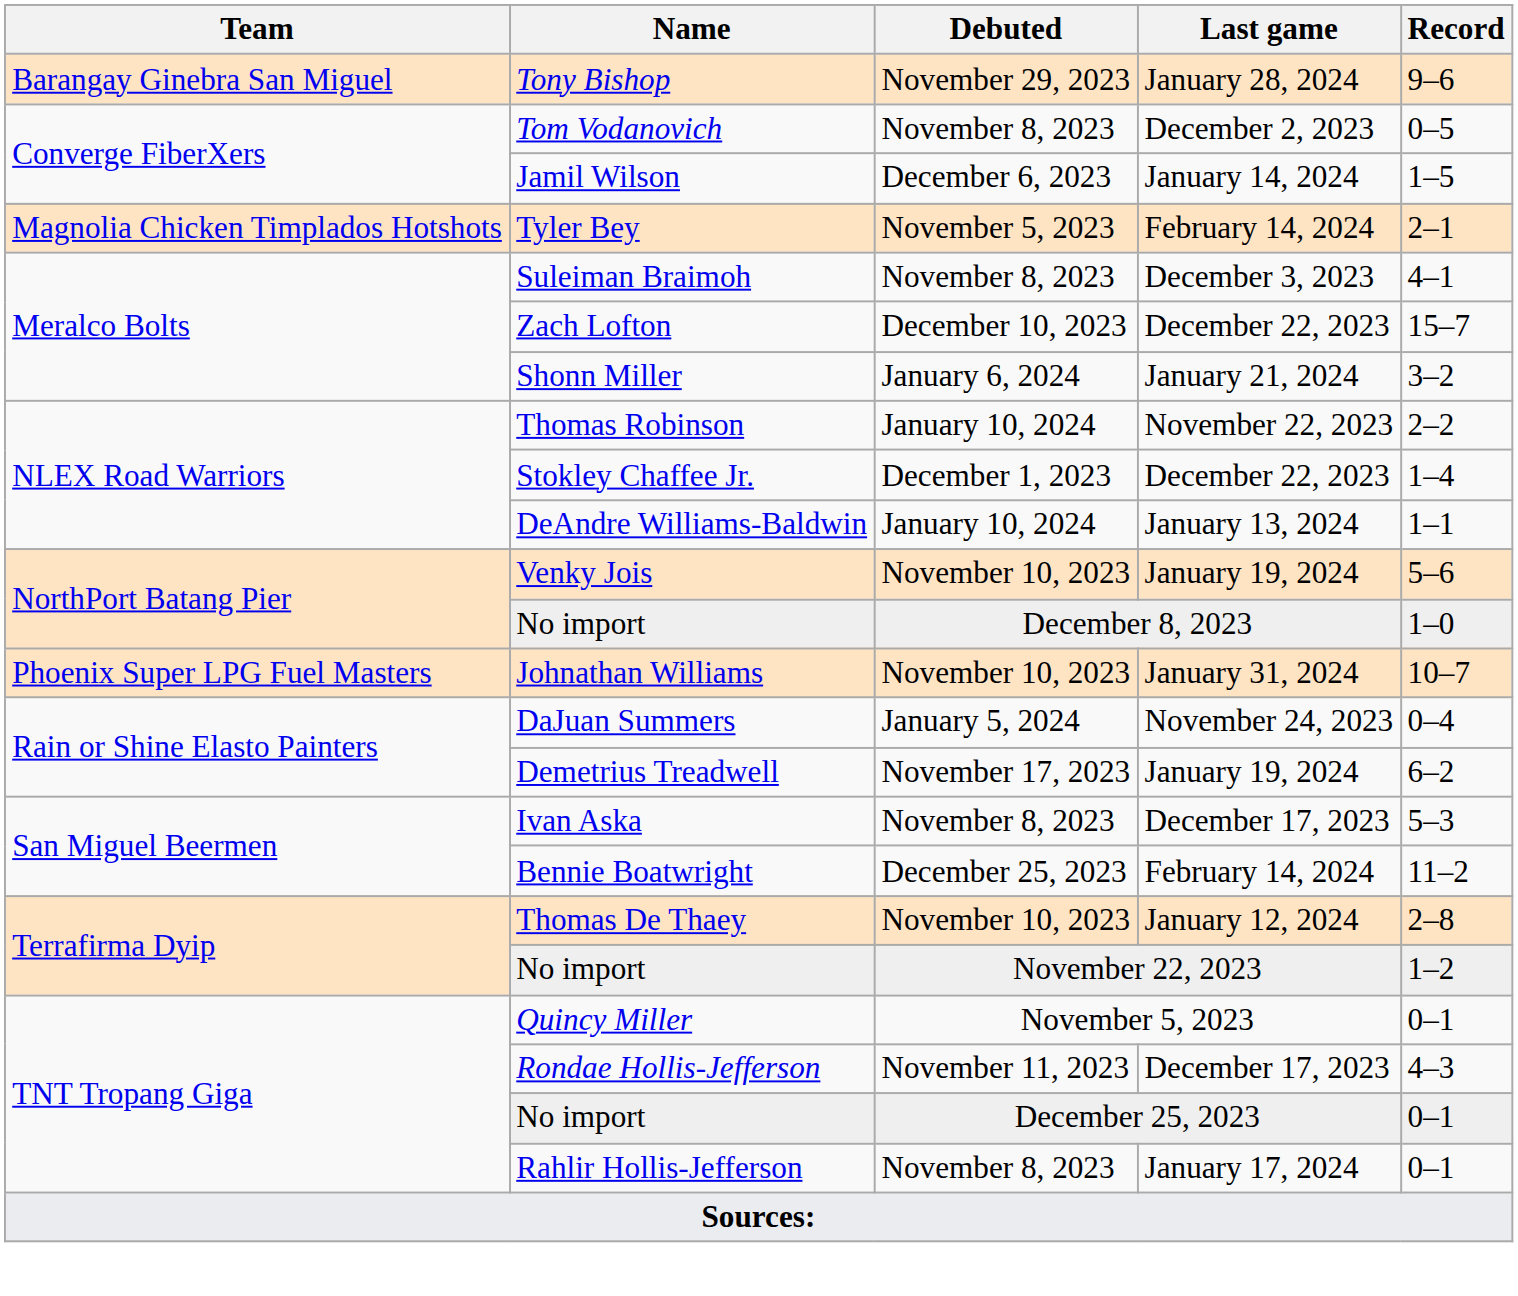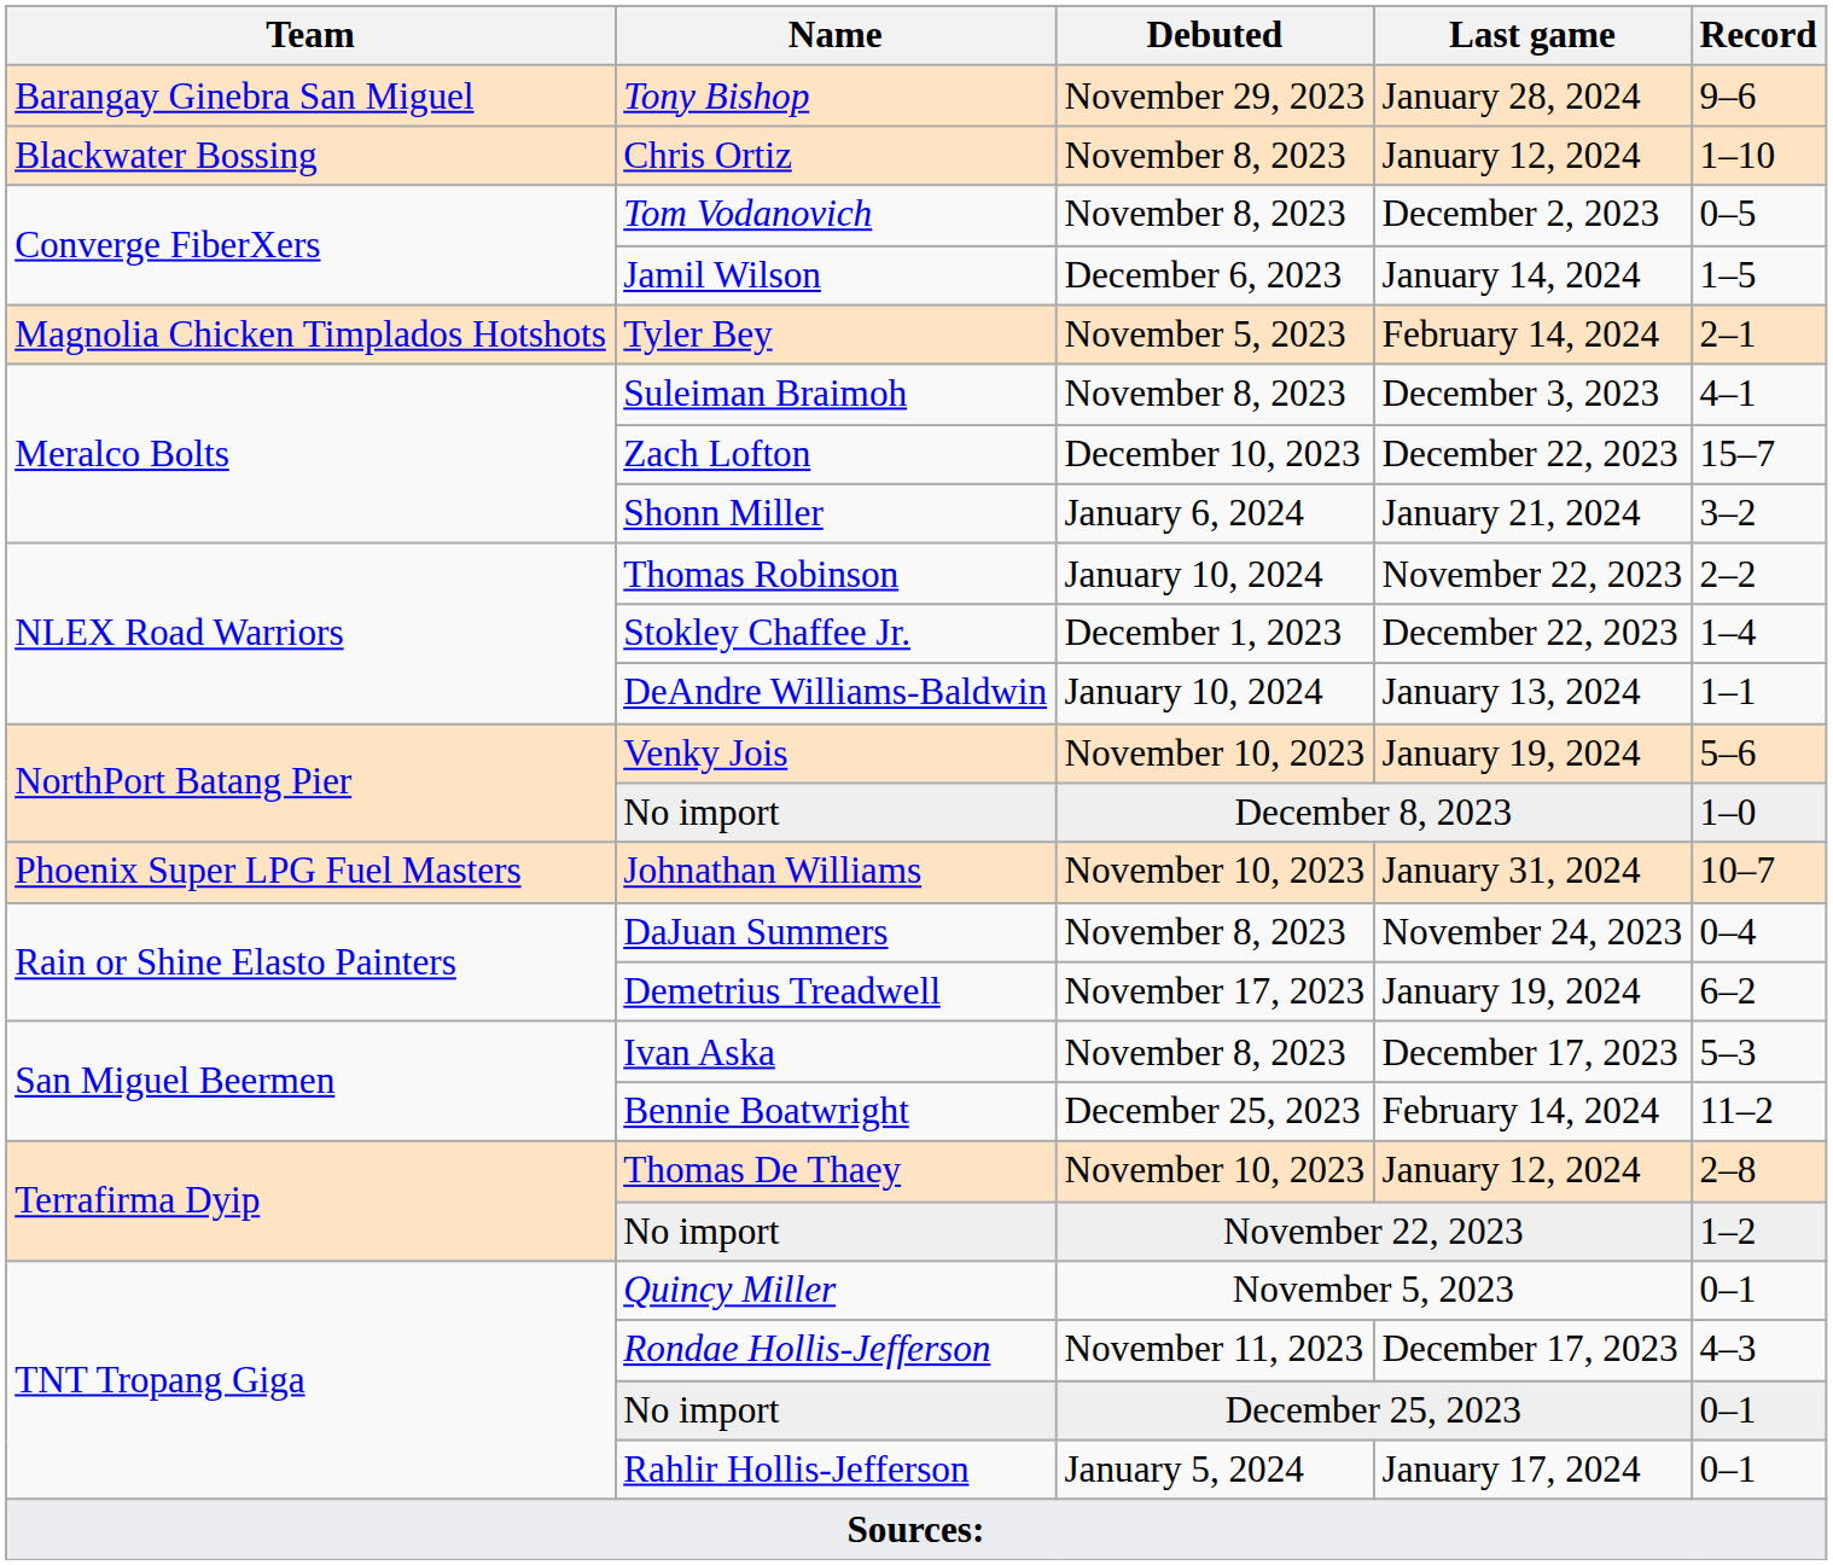+ row: Blackwater Bossing | Chris Ortiz | November 8, 2023 | January 12, 2024 | 1–10
DaJuan Summers | Debuted: January 5, 2024 -> November 8, 2023
Rahlir Hollis-Jefferson | Debuted: November 8, 2023 -> January 5, 2024
